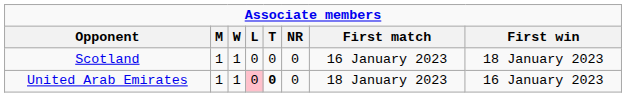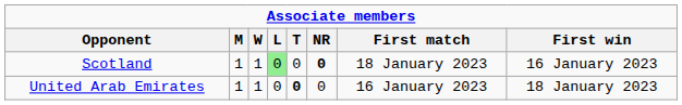Scotland | L: no background -> lightgreen background
Scotland | NR: normal -> bold
Scotland | First match: 16 January 2023 -> 18 January 2023
Scotland | First win: 18 January 2023 -> 16 January 2023
United Arab Emirates | L: pink background -> no background
United Arab Emirates | First match: 18 January 2023 -> 16 January 2023
United Arab Emirates | First win: 16 January 2023 -> 18 January 2023
